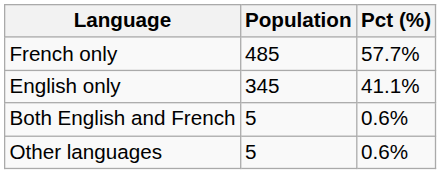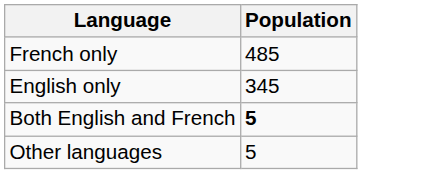- column: Pct (%) | 57.7% | 41.1% | 0.6% | 0.6%
Both English and French | Population: normal -> bold
